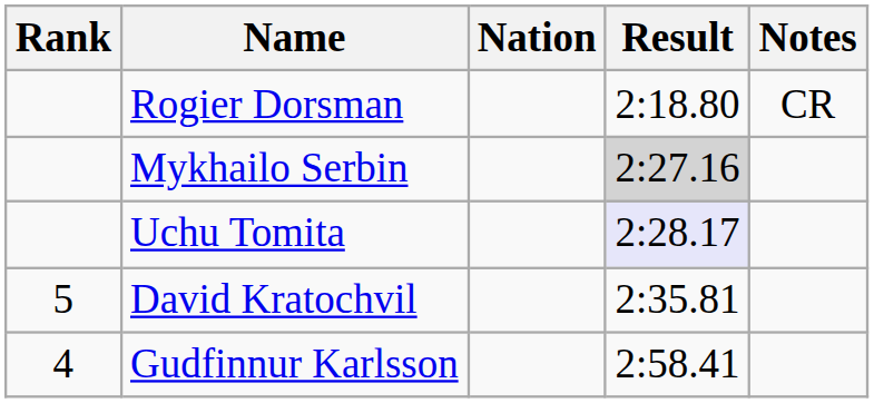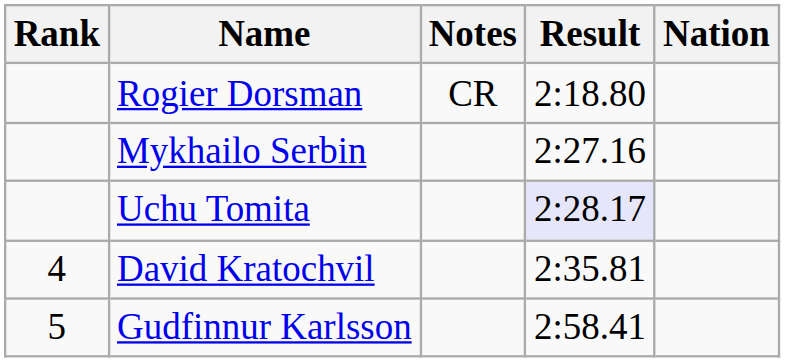columns swapped: Nation <-> Notes
Mykhailo Serbin | Result: lightgrey background -> no background
David Kratochvil | Rank: 5 -> 4
Gudfinnur Karlsson | Rank: 4 -> 5
